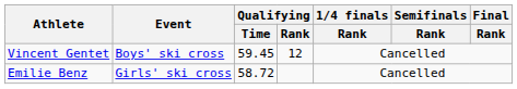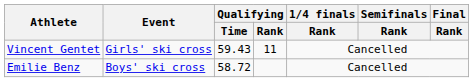Vincent Gentet | Event: Boys' ski cross -> Girls' ski cross
Vincent Gentet | Qualifying / Time: 59.45 -> 59.43
Vincent Gentet | Qualifying / Rank: 12 -> 11
Emilie Benz | Event: Girls' ski cross -> Boys' ski cross
